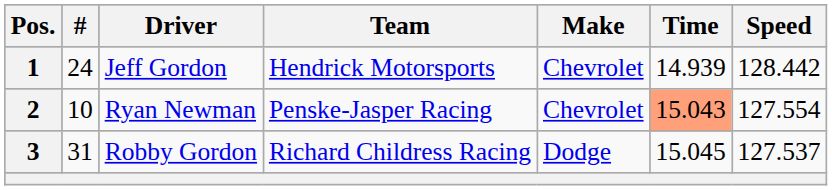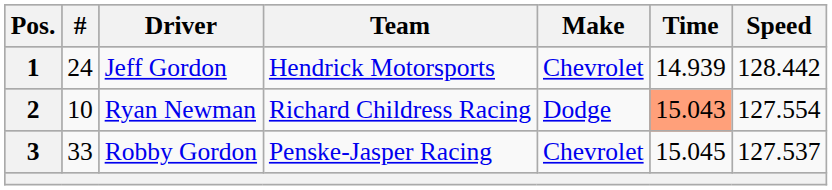2 | Team: Penske-Jasper Racing -> Richard Childress Racing
2 | Make: Chevrolet -> Dodge
3 | #: 31 -> 33
3 | Team: Richard Childress Racing -> Penske-Jasper Racing
3 | Make: Dodge -> Chevrolet
